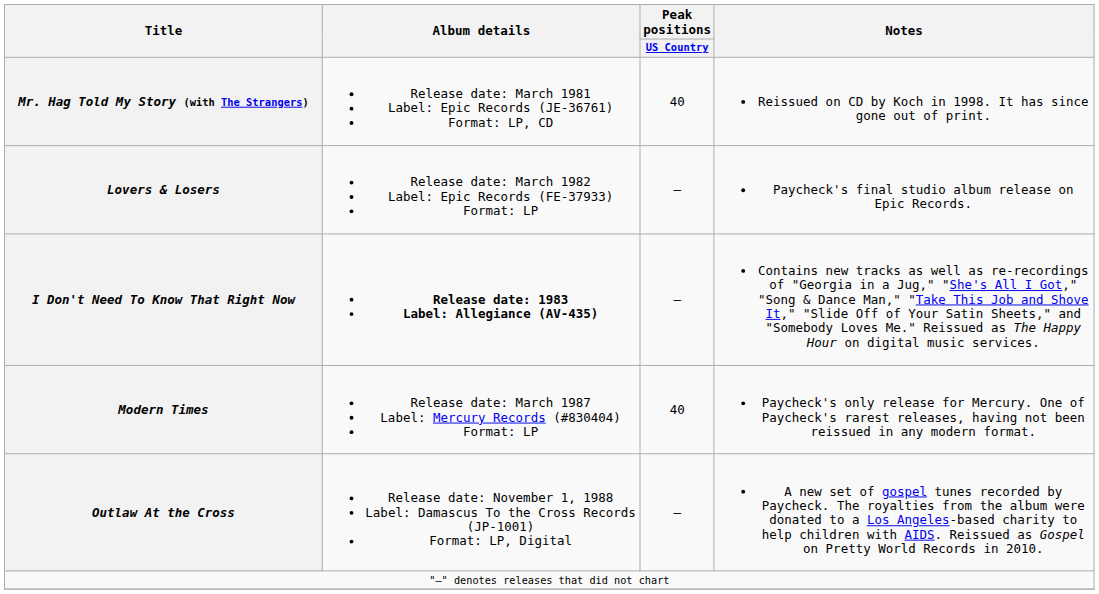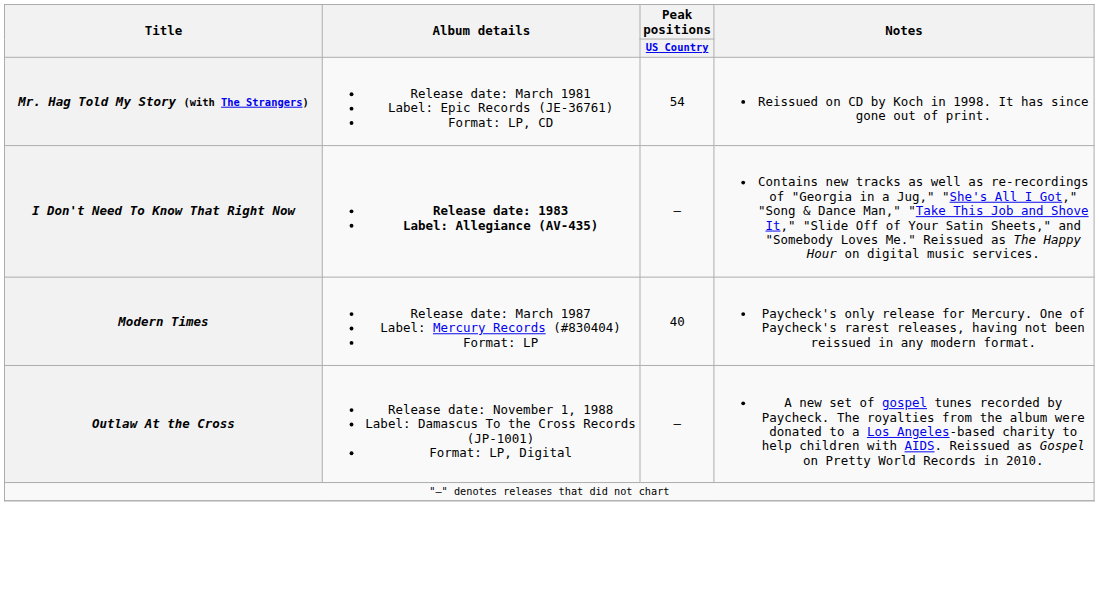Mr. Hag Told My Story (with The Strangers) | Peak positions / US Country: 40 -> 54
- row: Lovers & Losers | Release date: March 1982 Label: Epic Records (FE-37933) Format: LP | — | Paycheck's final studio album release on Epic Records.
